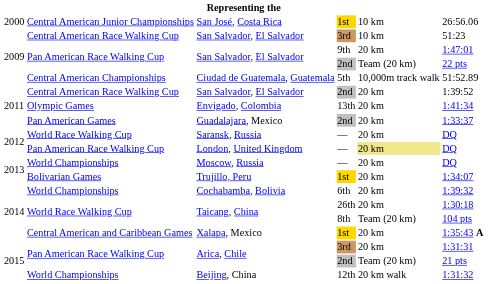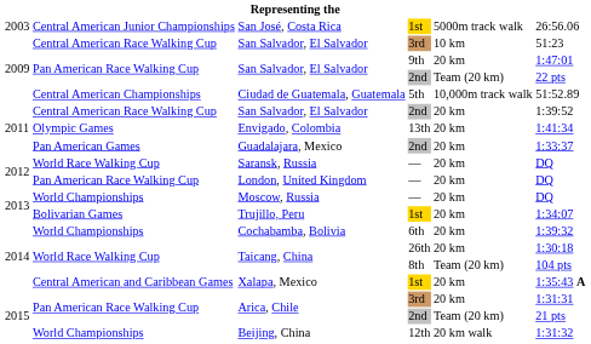San José, Costa Rica | column 1: 2000 -> 2003
San José, Costa Rica | column 5: 10 km -> 5000m track walk
London, United Kingdom | column 5: khaki background -> no background
